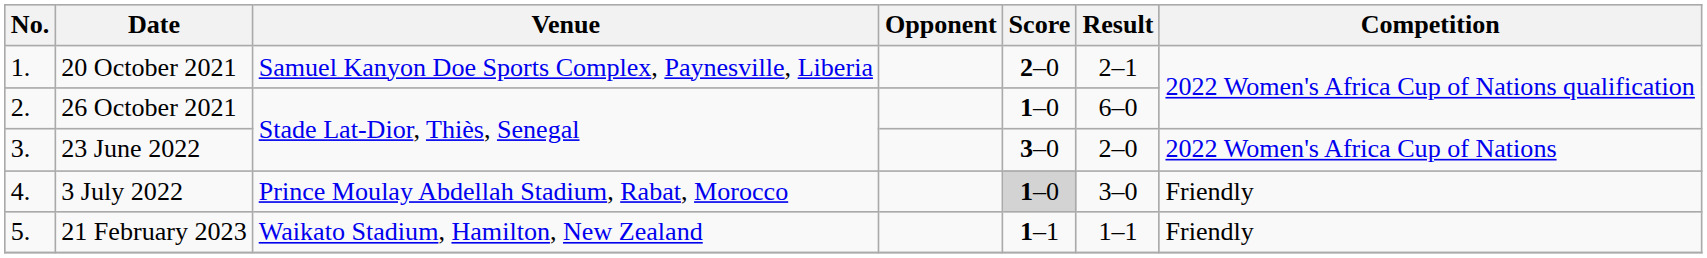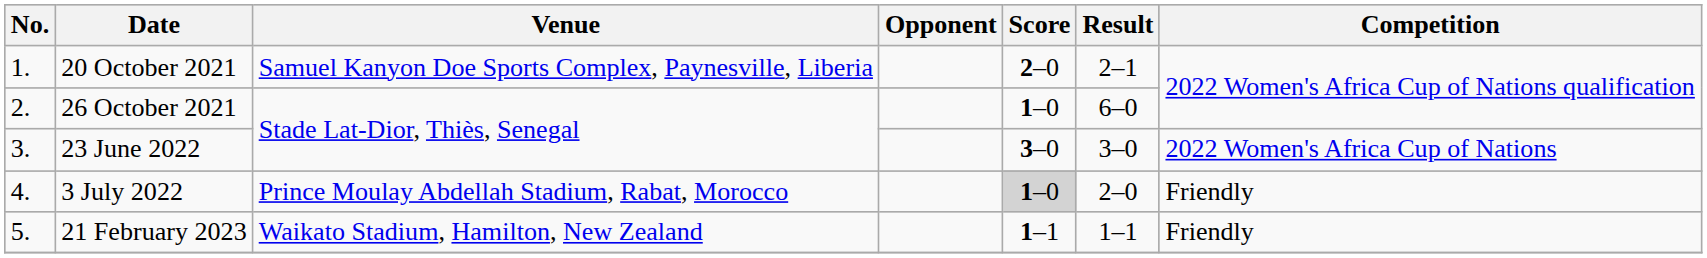23 June 2022 | Result: 2–0 -> 3–0
3 July 2022 | Result: 3–0 -> 2–0
